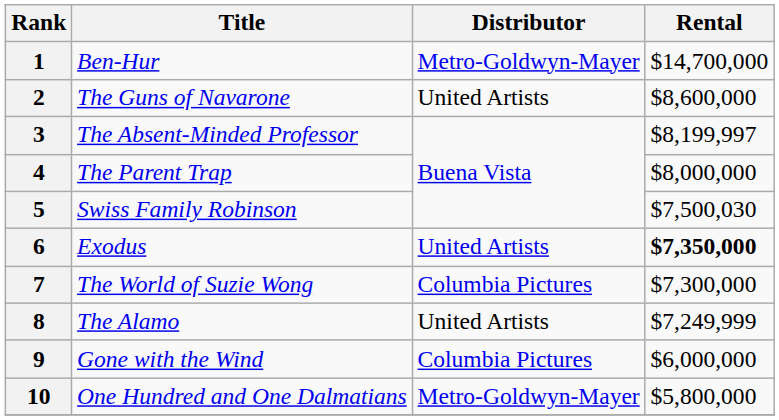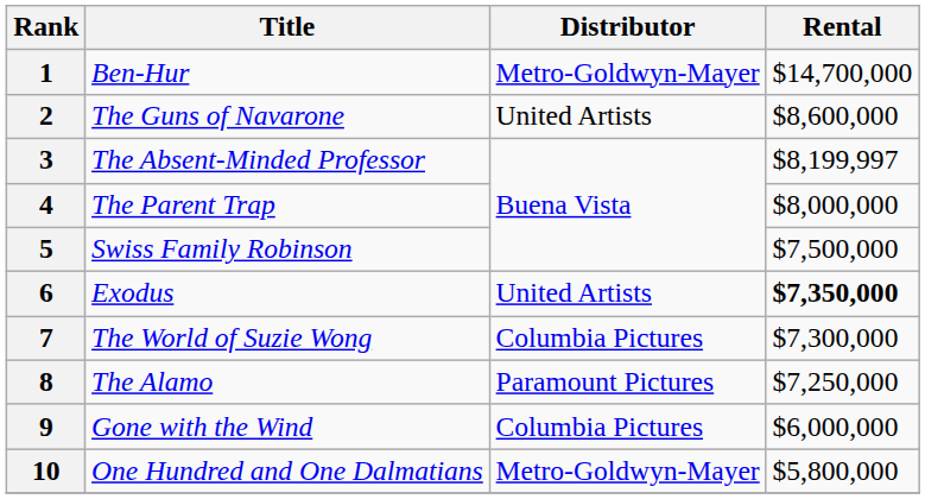5 | Rental: $7,500,030 -> $7,500,000
8 | Distributor: United Artists -> Paramount Pictures
8 | Rental: $7,249,999 -> $7,250,000
